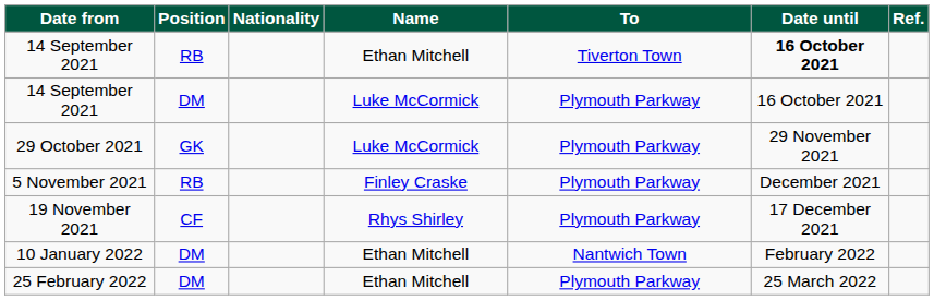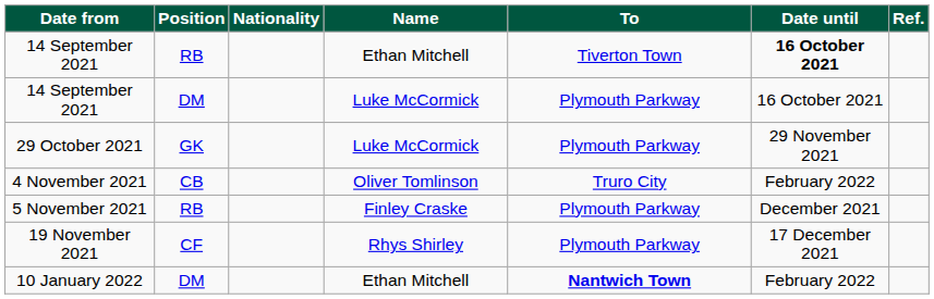+ row: 4 November 2021 | CB | Oliver Tomlinson | Truro City | February 2022
10 January 2022 | To: normal -> bold
- row: 25 February 2022 | DM | Ethan Mitchell | Plymouth Parkway | 25 March 2022
